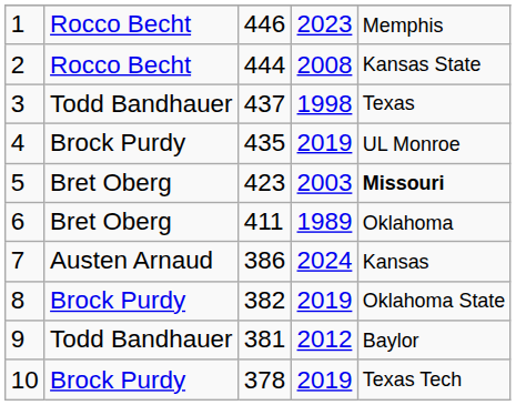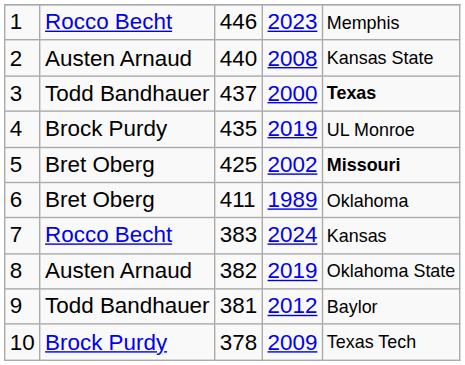2 | column 2: Rocco Becht -> Austen Arnaud
2 | column 3: 444 -> 440
3 | column 4: 1998 -> 2000
3 | column 5: normal -> bold
5 | column 3: 423 -> 425
5 | column 4: 2003 -> 2002
7 | column 2: Austen Arnaud -> Rocco Becht
7 | column 3: 386 -> 383
8 | column 2: Brock Purdy -> Austen Arnaud
10 | column 4: 2019 -> 2009
